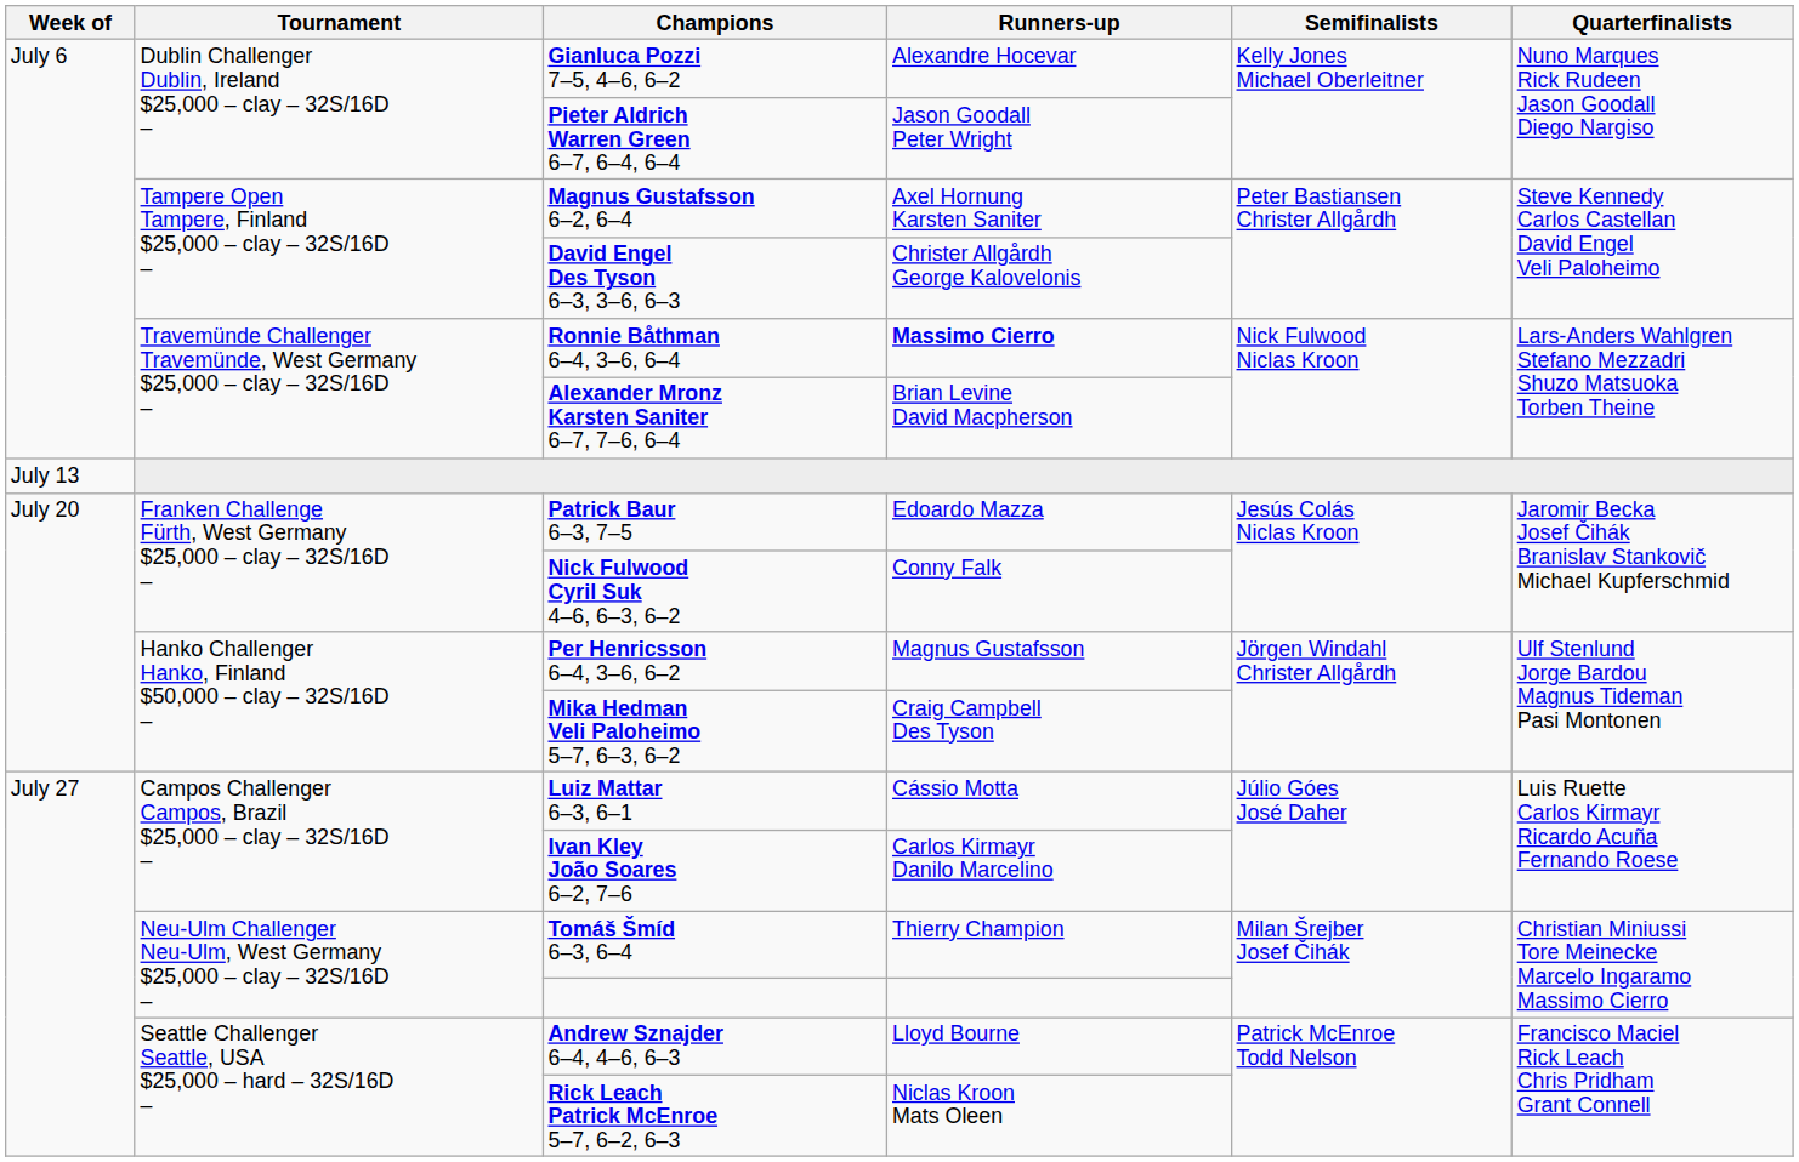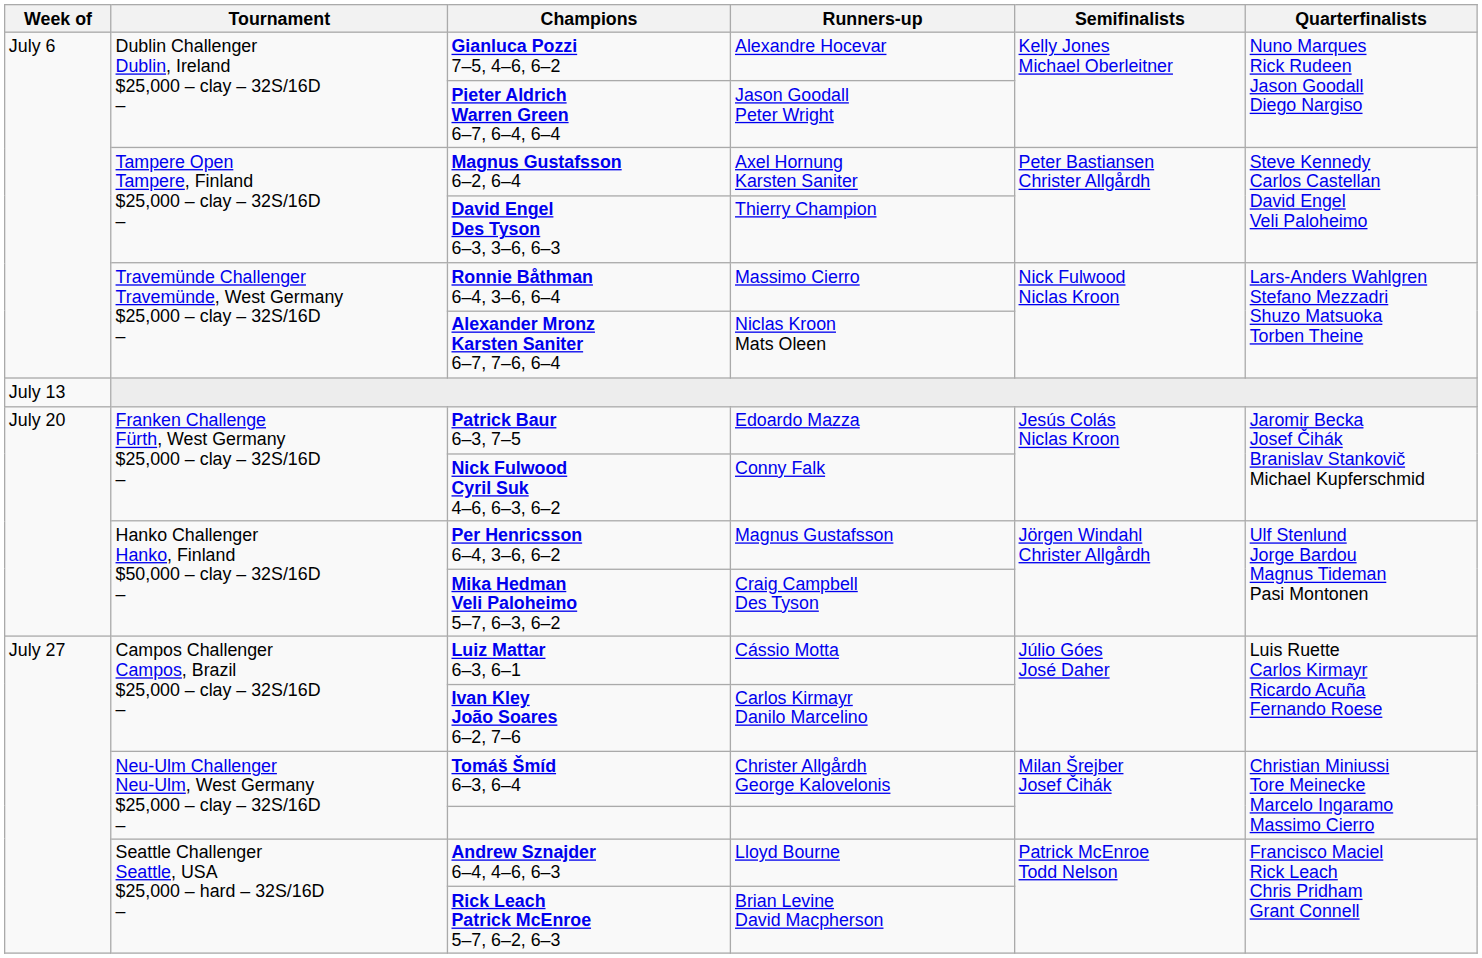David Engel Des Tyson 6–3, 3–6, 6–3 | Runners-up: Christer Allgårdh George Kalovelonis -> Thierry Champion
Ronnie Båthman 6–4, 3–6, 6–4 | Runners-up: bold -> normal
Alexander Mronz Karsten Saniter 6–7, 7–6, 6–4 | Runners-up: Brian Levine David Macpherson -> Niclas Kroon Mats Oleen
Tomáš Šmíd 6–3, 6–4 | Runners-up: Thierry Champion -> Christer Allgårdh George Kalovelonis
Rick Leach Patrick McEnroe 5–7, 6–2, 6–3 | Runners-up: Niclas Kroon Mats Oleen -> Brian Levine David Macpherson
